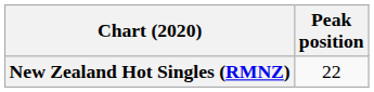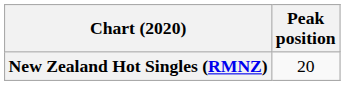New Zealand Hot Singles (RMNZ) | Peak position: 22 -> 20
